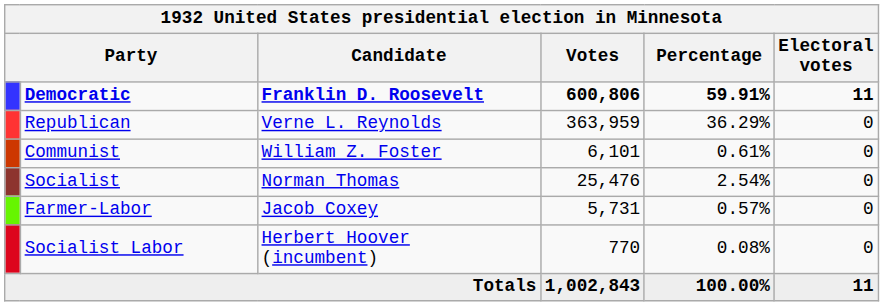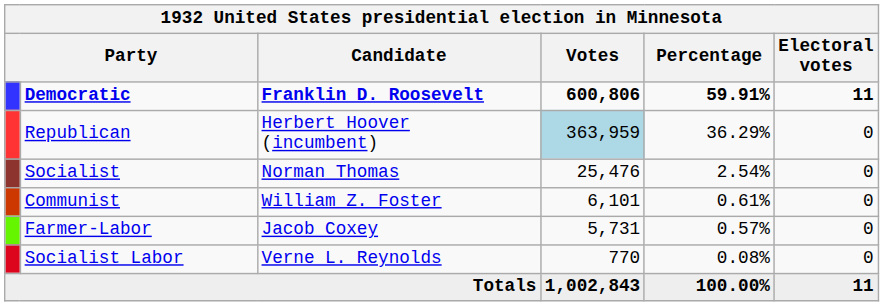Republican | Candidate: Verne L. Reynolds -> Herbert Hoover (incumbent)
Republican | Votes: no background -> lightblue background
rows swapped: Socialist <-> Communist
Socialist Labor | Candidate: Herbert Hoover (incumbent) -> Verne L. Reynolds
